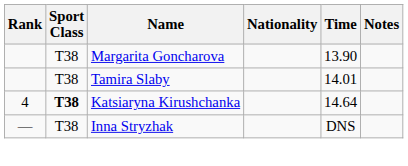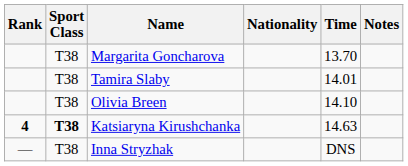Margarita Goncharova | Time: 13.90 -> 13.70
+ row: T38 | Olivia Breen | 14.10
Katsiaryna Kirushchanka | Rank: normal -> bold
Katsiaryna Kirushchanka | Time: 14.64 -> 14.63
